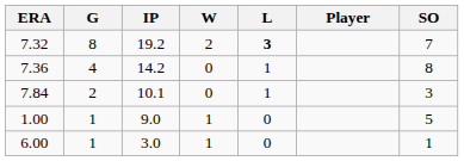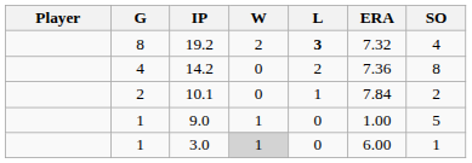columns swapped: Player <-> ERA
19.2 | SO: 7 -> 4
14.2 | L: 1 -> 2
10.1 | SO: 3 -> 2
3.0 | W: no background -> lightgrey background
